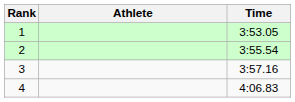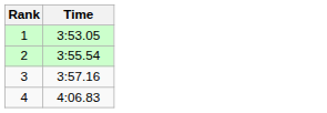- column: Athlete
